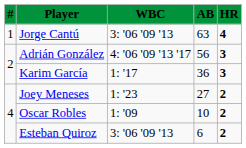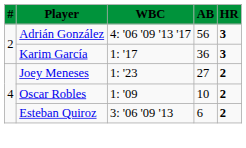- row: 1 | Jorge Cantú | 3: '06 '09 '13 | 63 | 4
